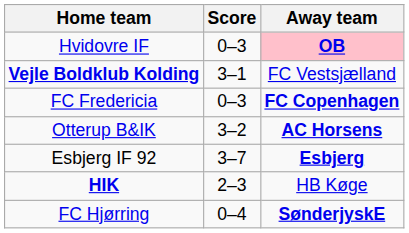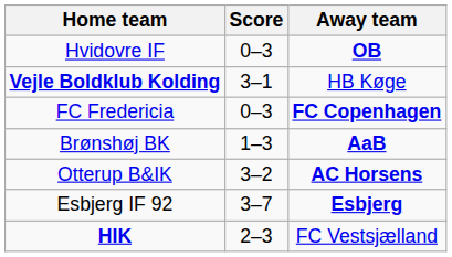Hvidovre IF | Away team: pink background -> no background
Vejle Boldklub Kolding | Away team: FC Vestsjælland -> HB Køge
+ row: Brønshøj BK | 1–3 | AaB
HIK | Away team: HB Køge -> FC Vestsjælland
- row: FC Hjørring | 0–4 | SønderjyskE
